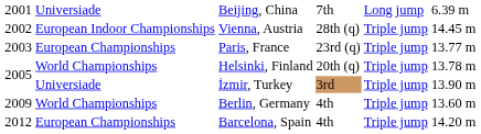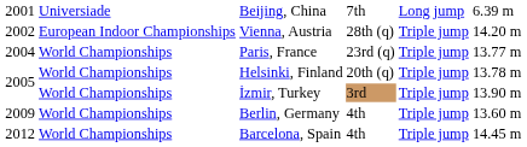Vienna, Austria | column 6: 14.45 m -> 14.20 m
Paris, France | column 1: 2003 -> 2004
Paris, France | column 2: European Championships -> World Championships
İzmir, Turkey | column 2: Universiade -> World Championships
Barcelona, Spain | column 2: European Championships -> World Championships
Barcelona, Spain | column 6: 14.20 m -> 14.45 m
